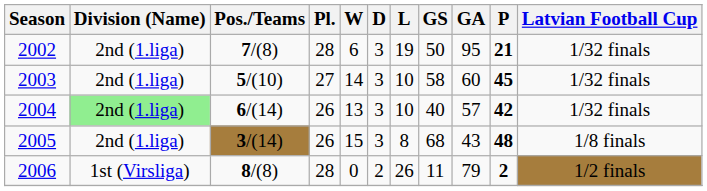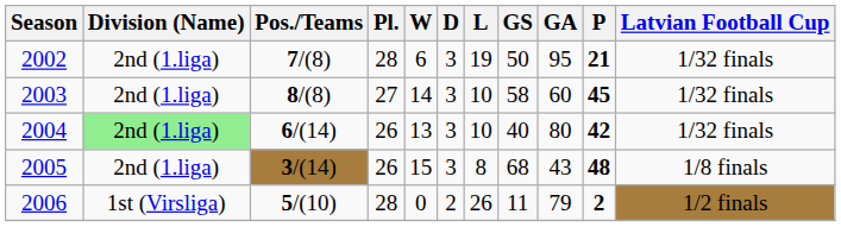2003 | Pos./Teams: 5/(10) -> 8/(8)
2004 | GA: 57 -> 80
2006 | Pos./Teams: 8/(8) -> 5/(10)
